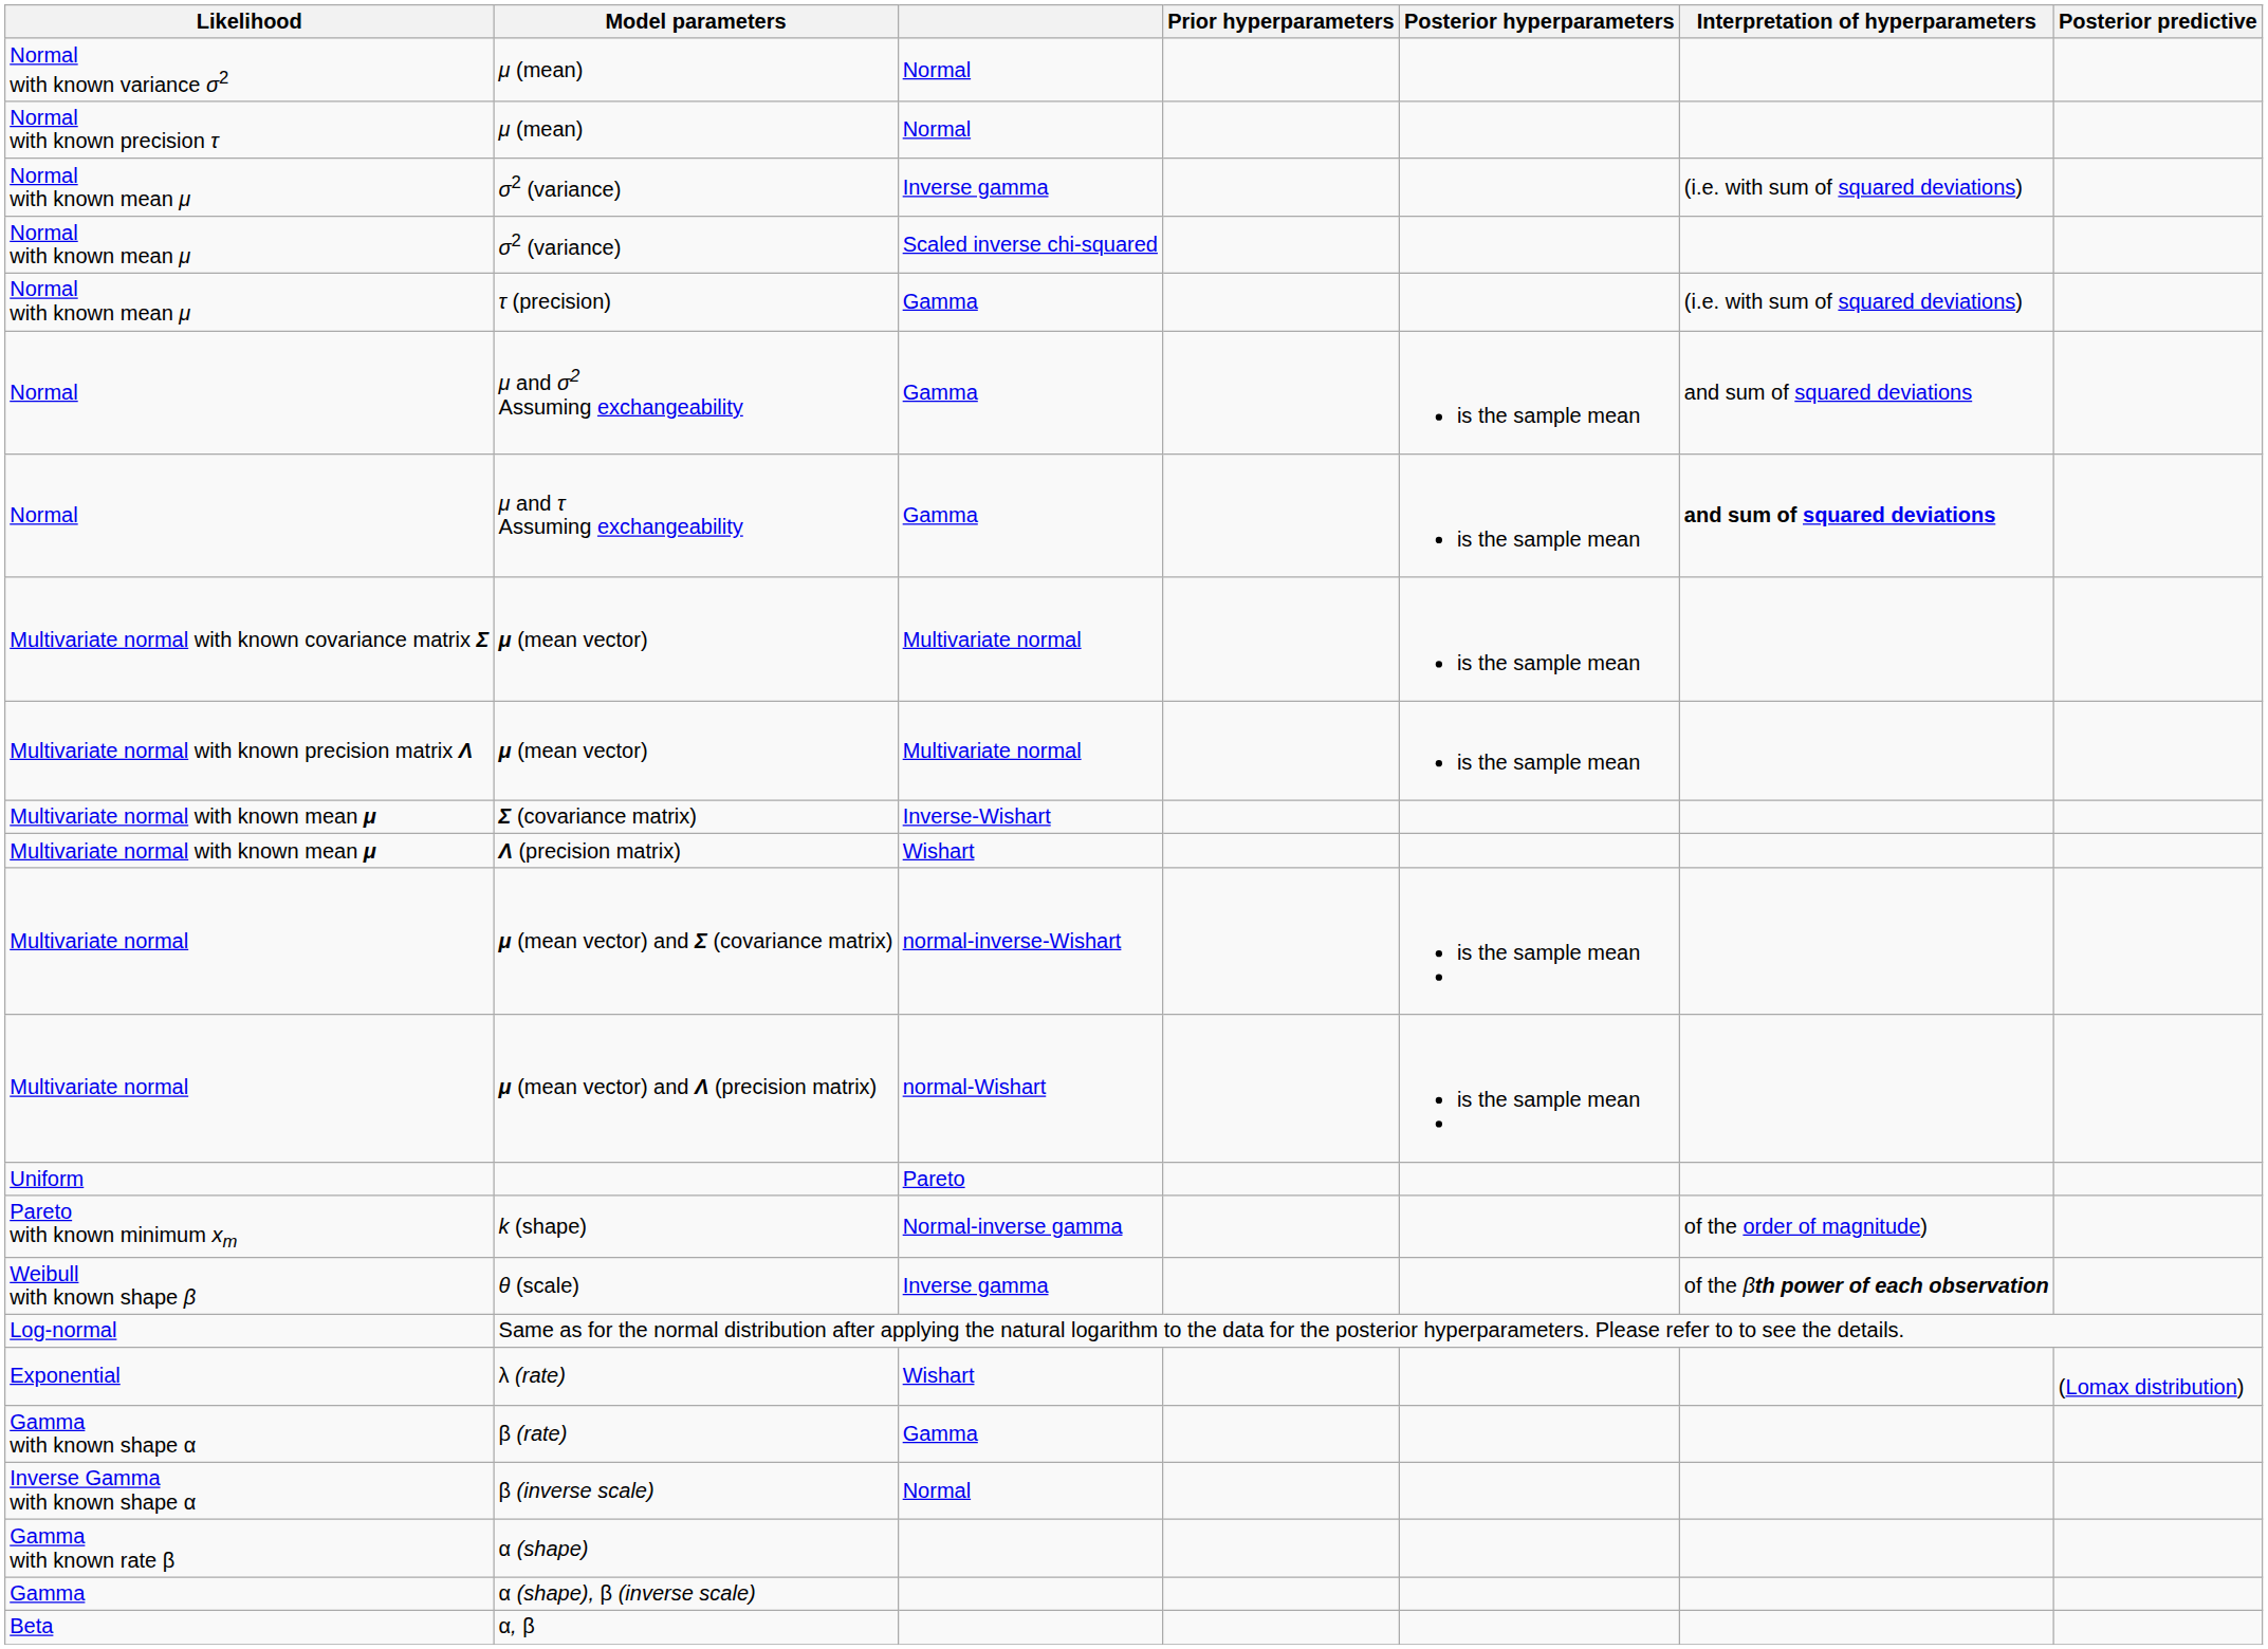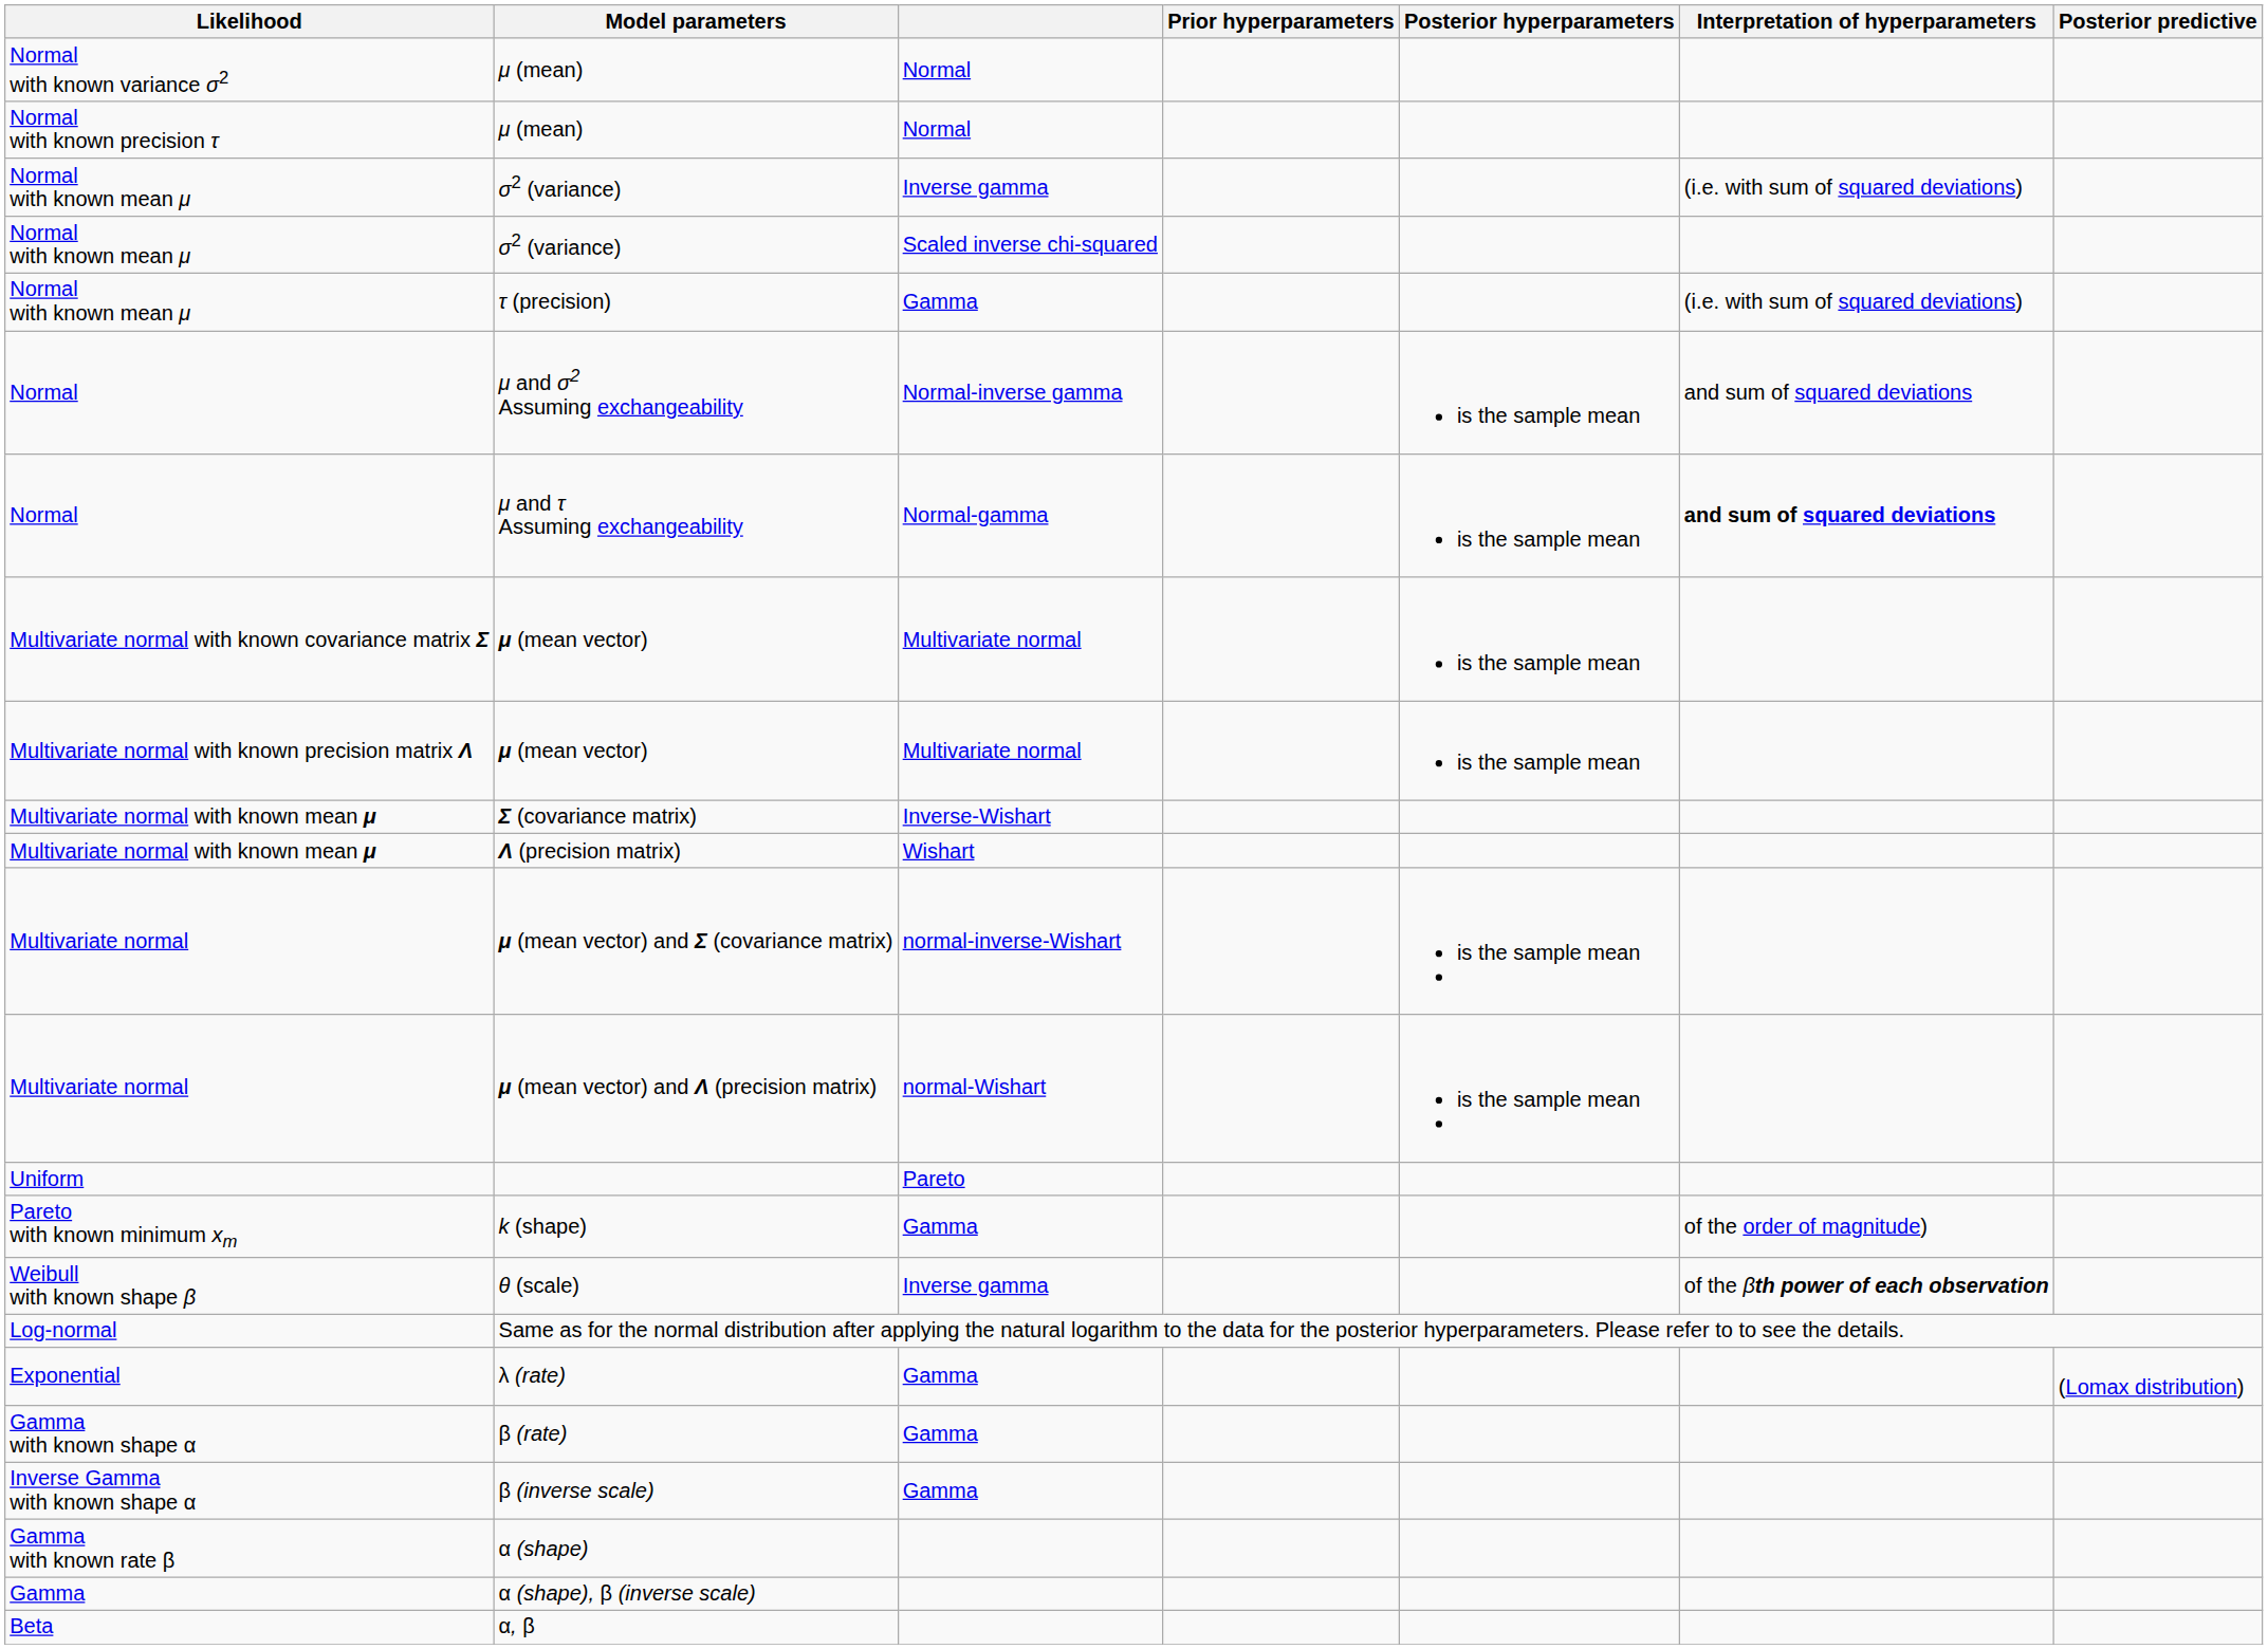μ and σ2 Assuming exchangeability | column 3: Gamma -> Normal-inverse gamma
μ and τ Assuming exchangeability | column 3: Gamma -> Normal-gamma
k (shape) | column 3: Normal-inverse gamma -> Gamma
λ (rate) | column 3: Wishart -> Gamma
β (inverse scale) | column 3: Normal -> Gamma
